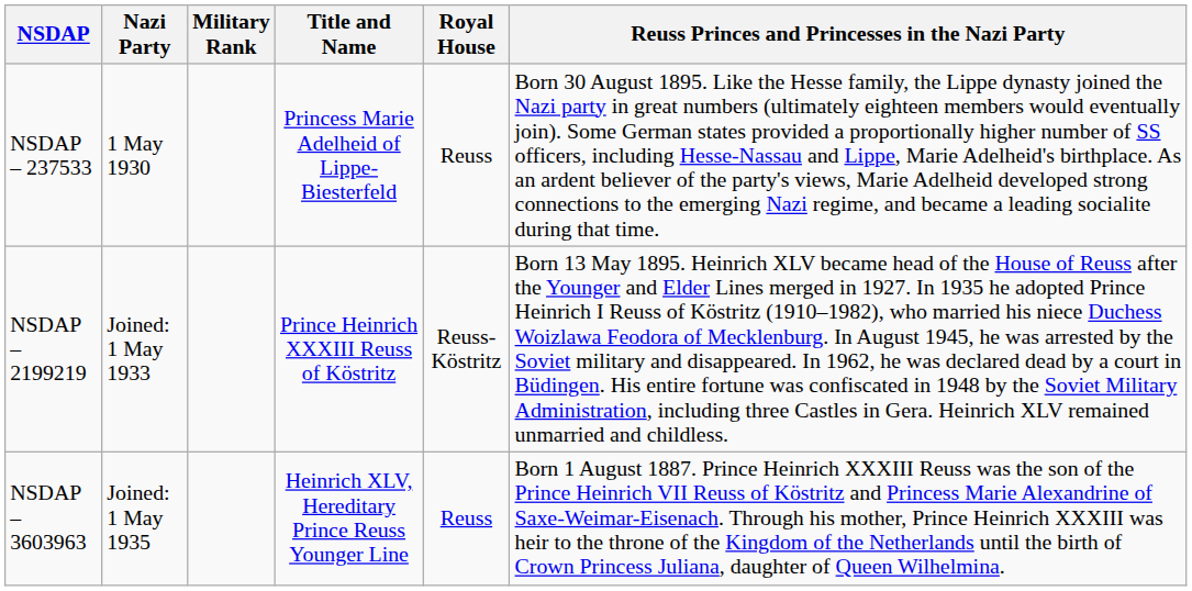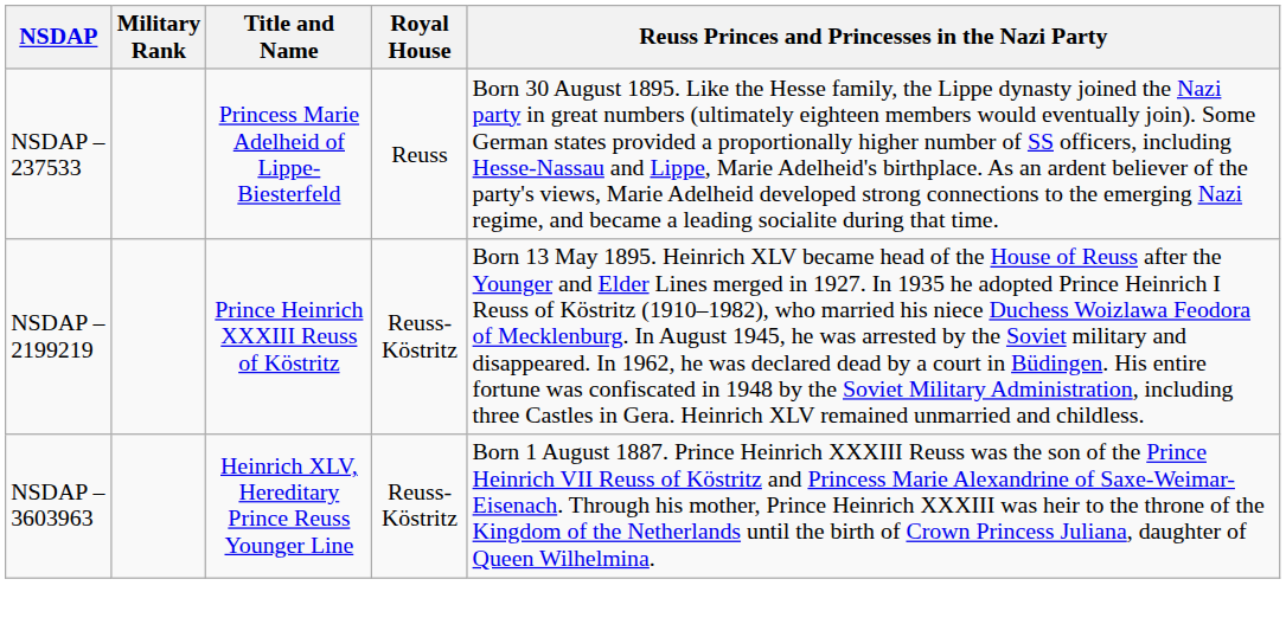- column: Nazi Party | 1 May 1930 | Joined: 1 May 1933 | Joined: 1 May 1935
NSDAP – 3603963 | Royal House: Reuss -> Reuss-Köstritz
